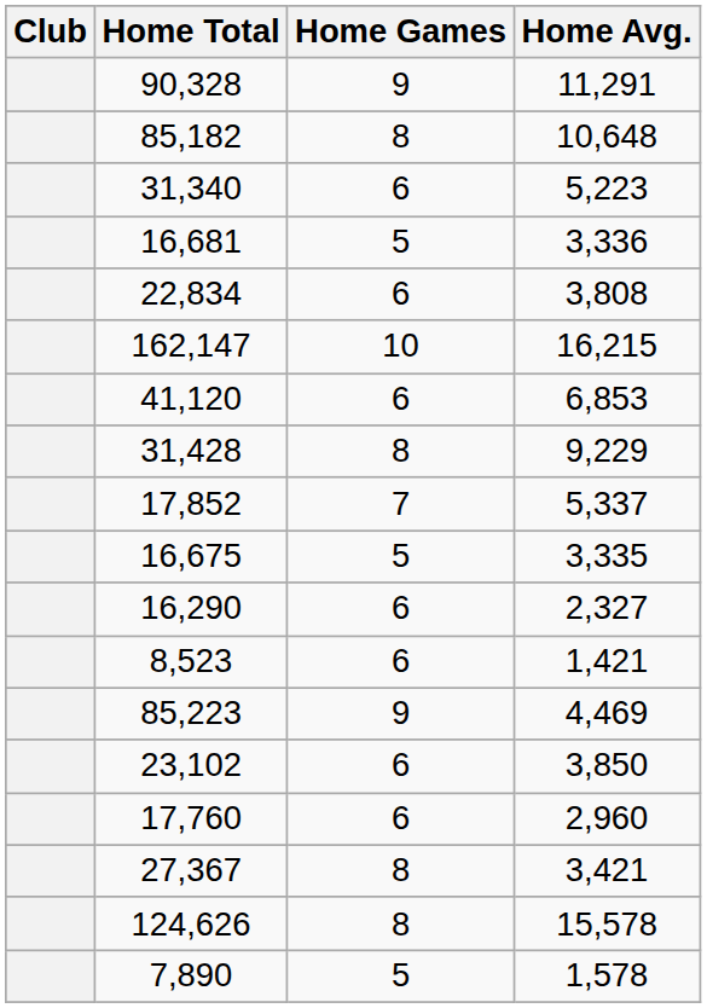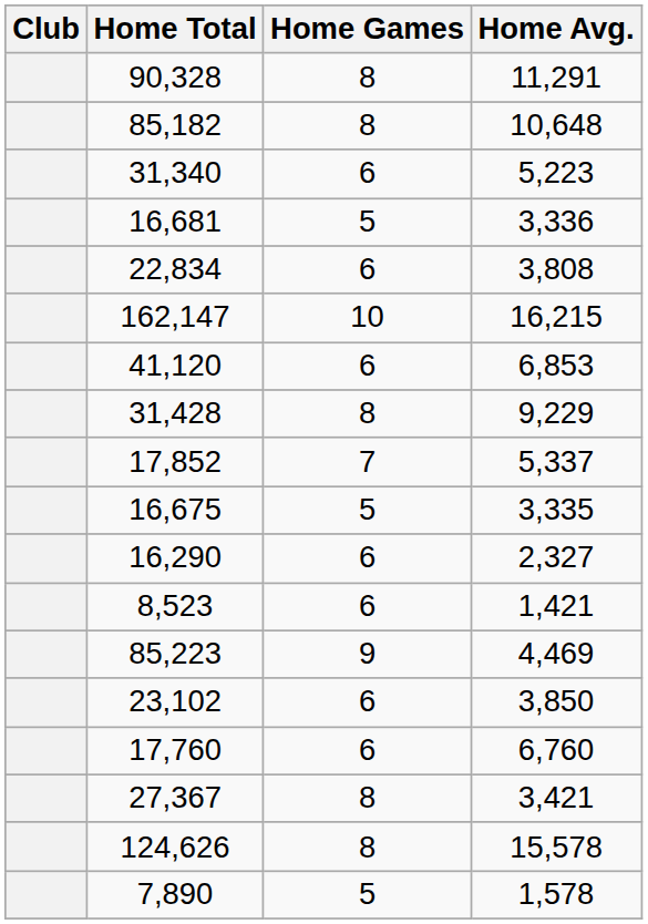90,328 | Home Games: 9 -> 8
17,760 | Home Avg.: 2,960 -> 6,760
